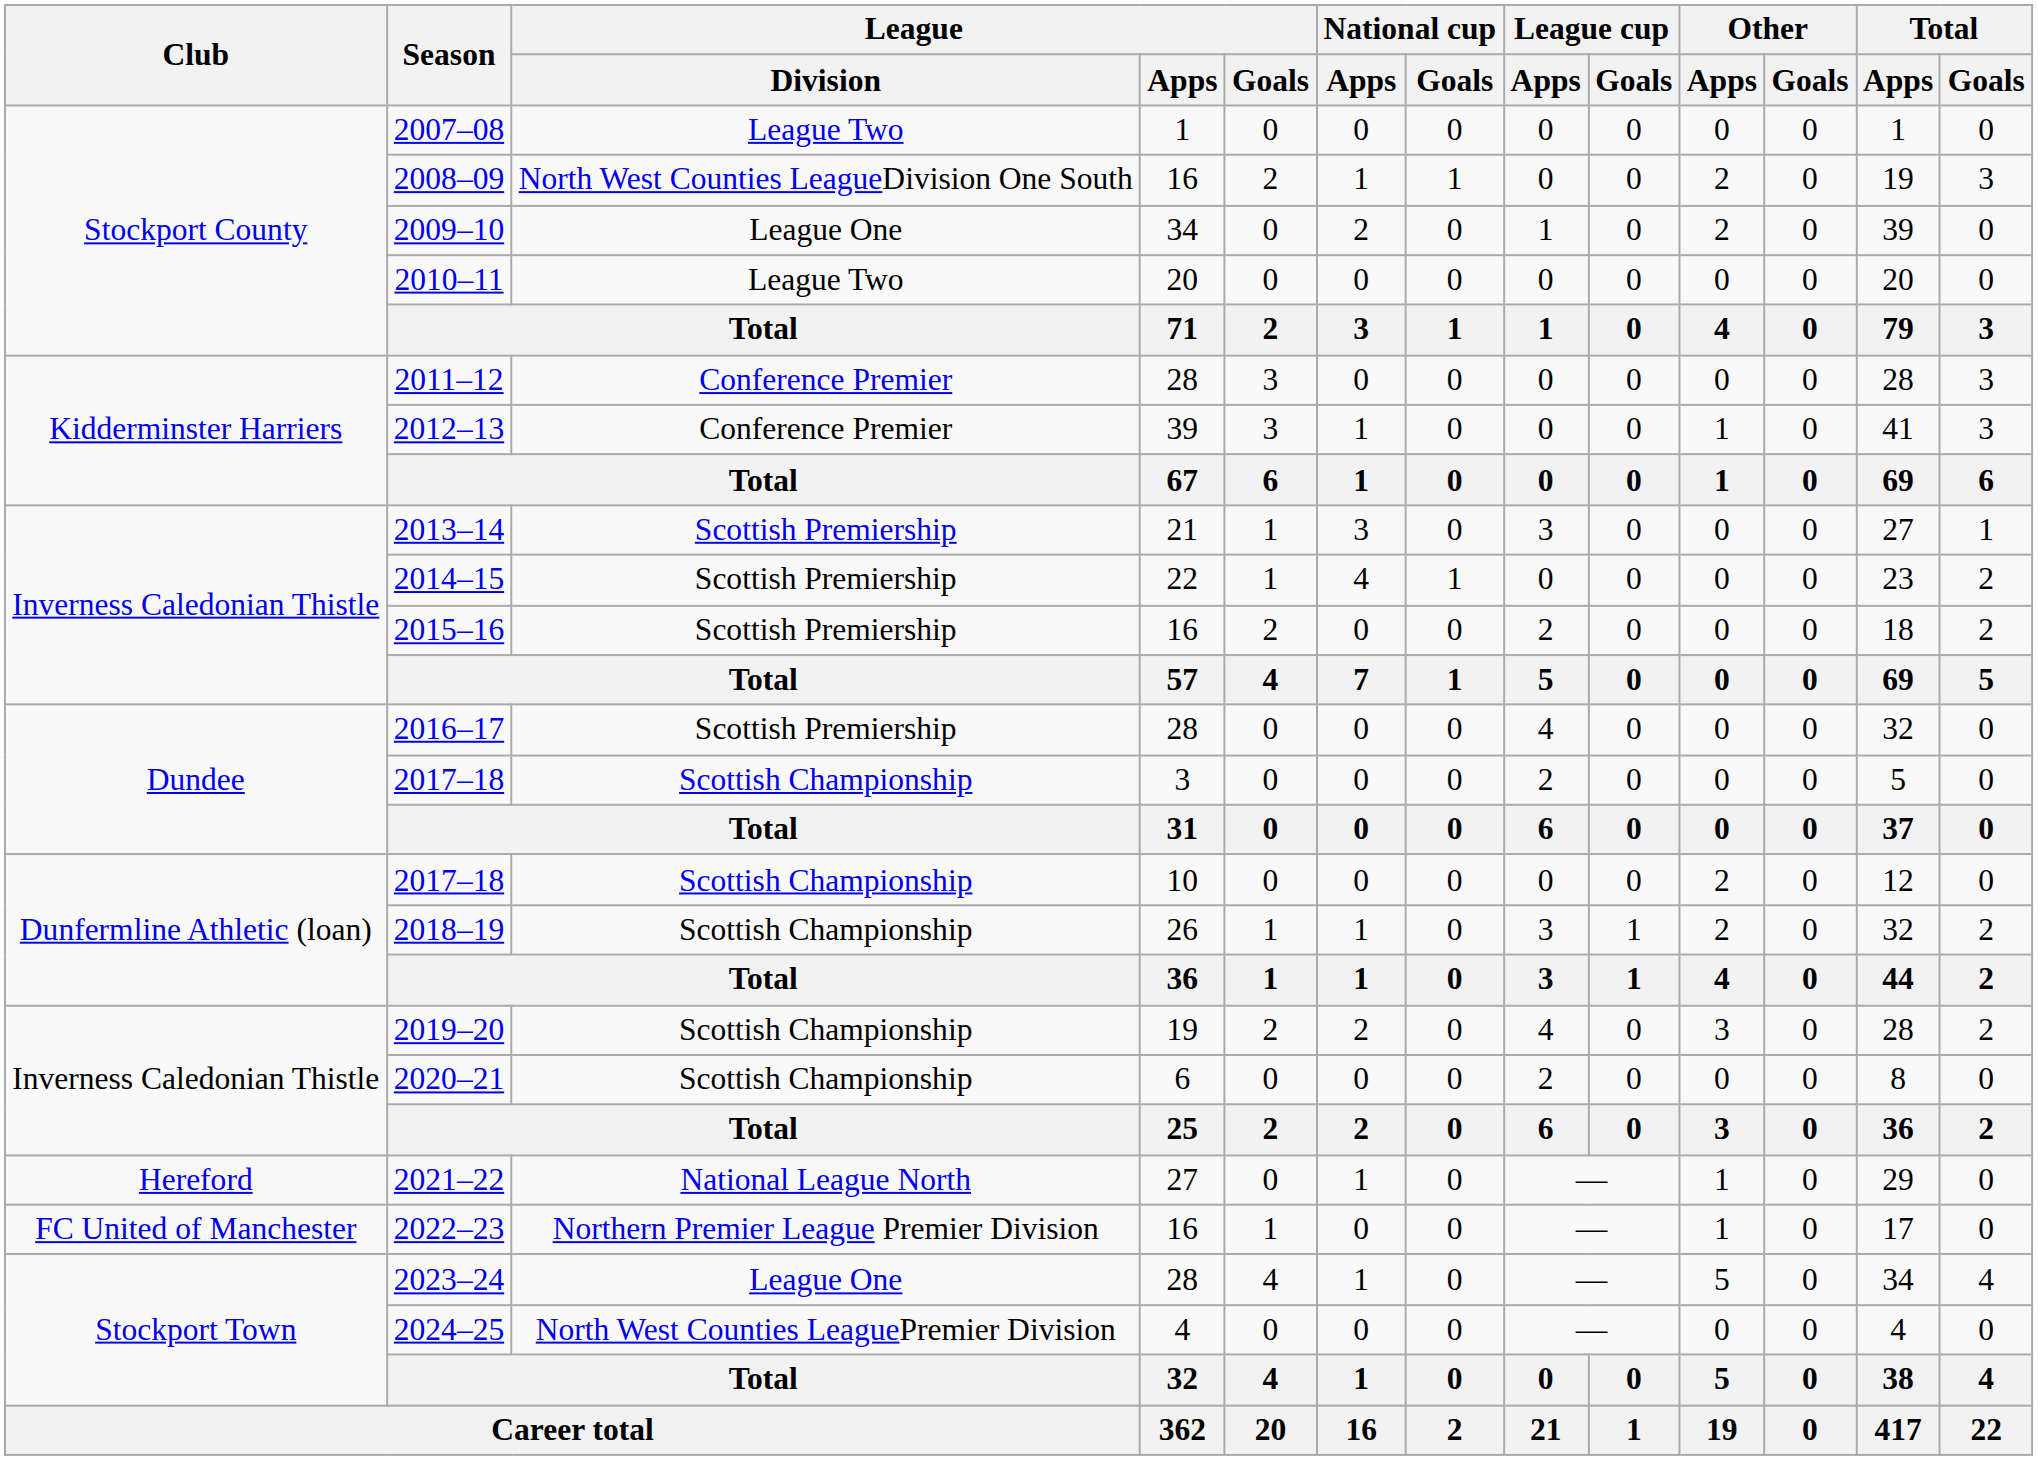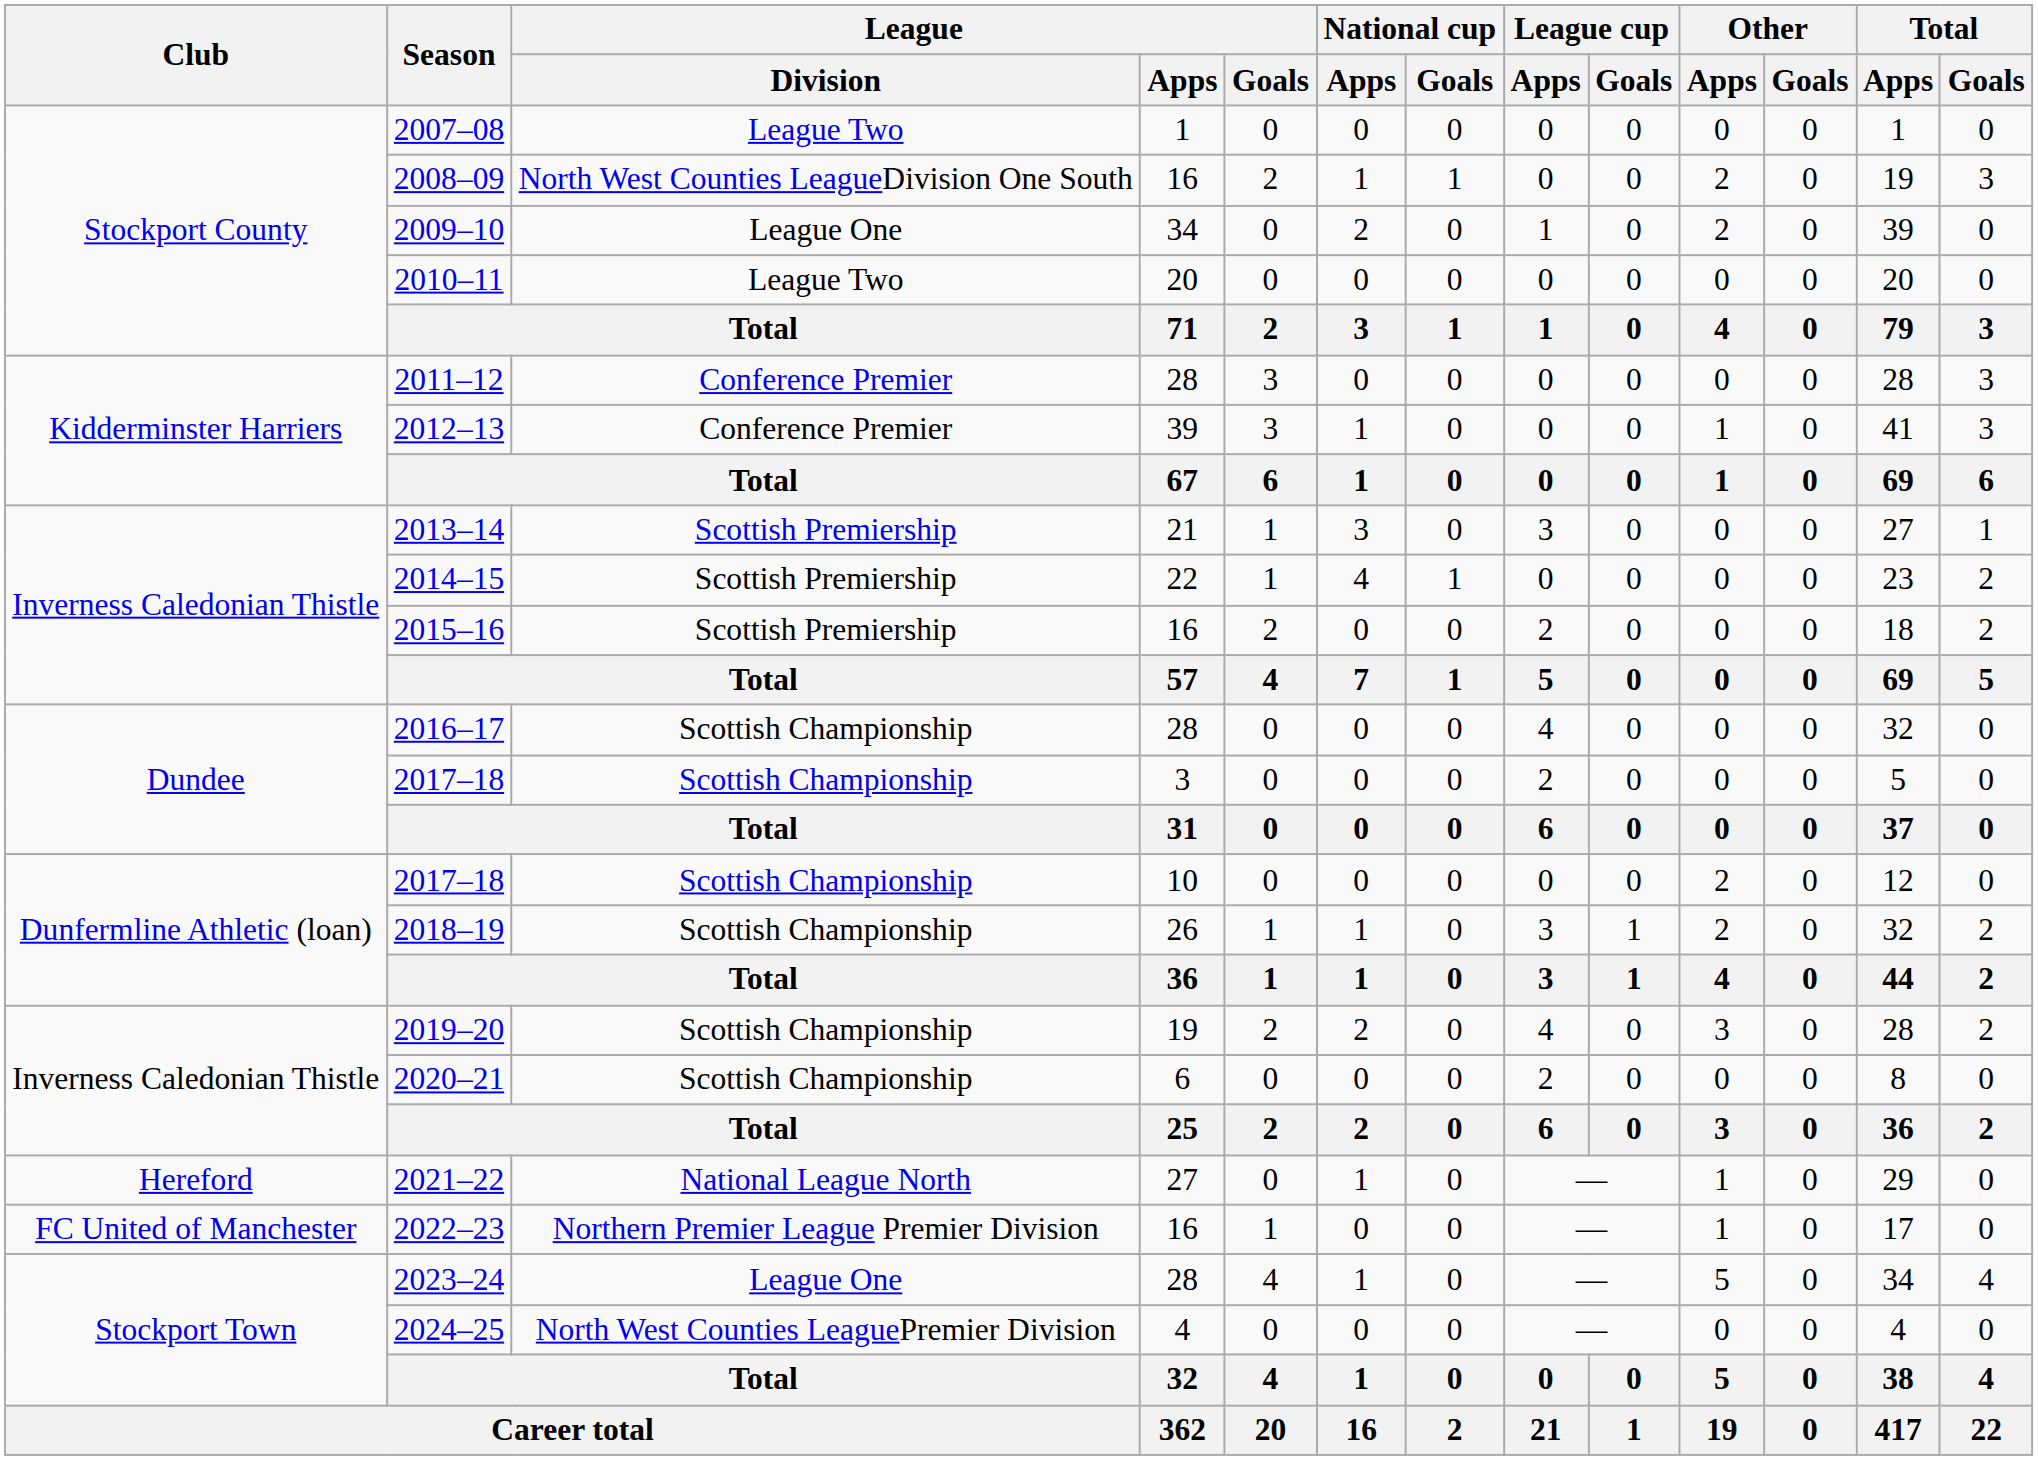2016–17 | League / Division: Scottish Premiership -> Scottish Championship
